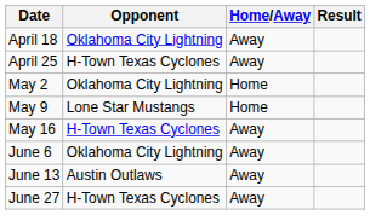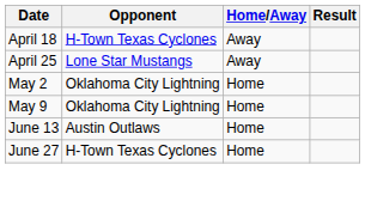April 18 | Opponent: Oklahoma City Lightning -> H-Town Texas Cyclones
April 25 | Opponent: H-Town Texas Cyclones -> Lone Star Mustangs
May 9 | Opponent: Lone Star Mustangs -> Oklahoma City Lightning
- row: May 16 | H-Town Texas Cyclones | Away
- row: June 6 | Oklahoma City Lightning | Away
June 13 | Home/Away: Away -> Home
June 27 | Home/Away: Away -> Home
